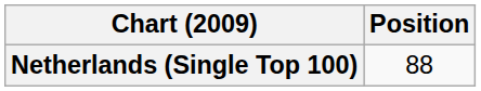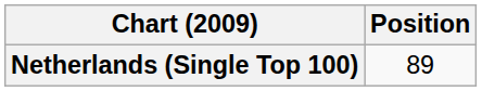Netherlands (Single Top 100) | Position: 88 -> 89
